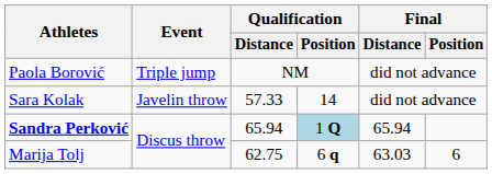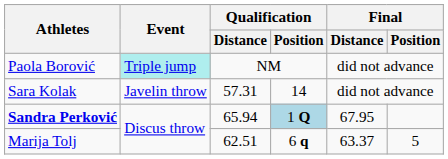Paola Borović | Event: no background -> paleturquoise background
Sara Kolak | Qualification / Distance: 57.33 -> 57.31
Sandra Perković | Final / Distance: 65.94 -> 67.95
Marija Tolj | Qualification / Distance: 62.75 -> 62.51
Marija Tolj | Final / Distance: 63.03 -> 63.37
Marija Tolj | Final / Position: 6 -> 5
